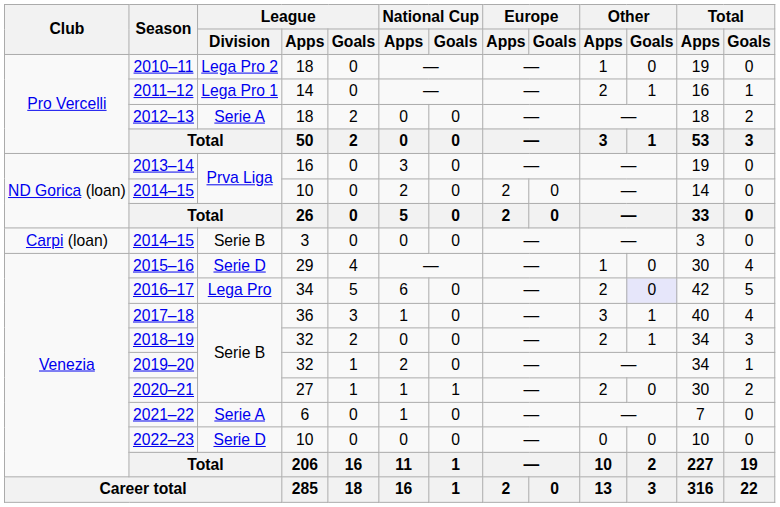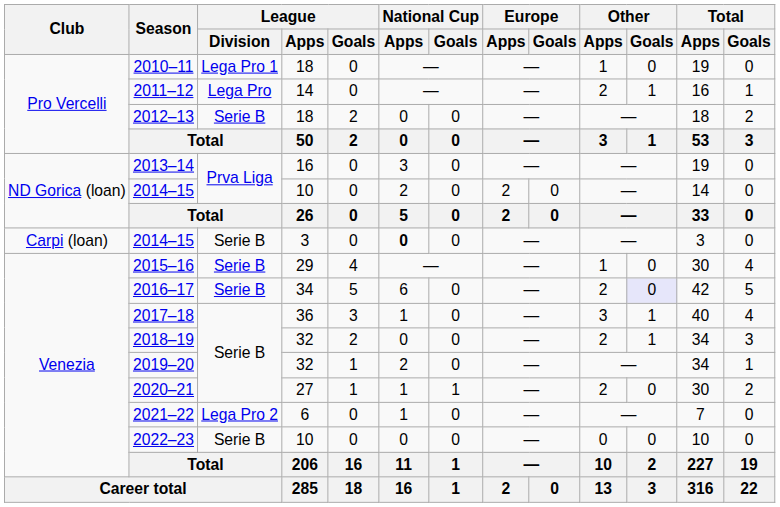2010–11 | League / Division: Lega Pro 2 -> Lega Pro 1
2011–12 | League / Division: Lega Pro 1 -> Lega Pro
2012–13 | League / Division: Serie A -> Serie B
2014–15 / 3 | National Cup / Apps: normal -> bold
2015–16 | League / Division: Serie D -> Serie B
2016–17 | League / Division: Lega Pro -> Serie B
2021–22 | League / Division: Serie A -> Lega Pro 2
2022–23 | League / Division: Serie D -> Serie B
